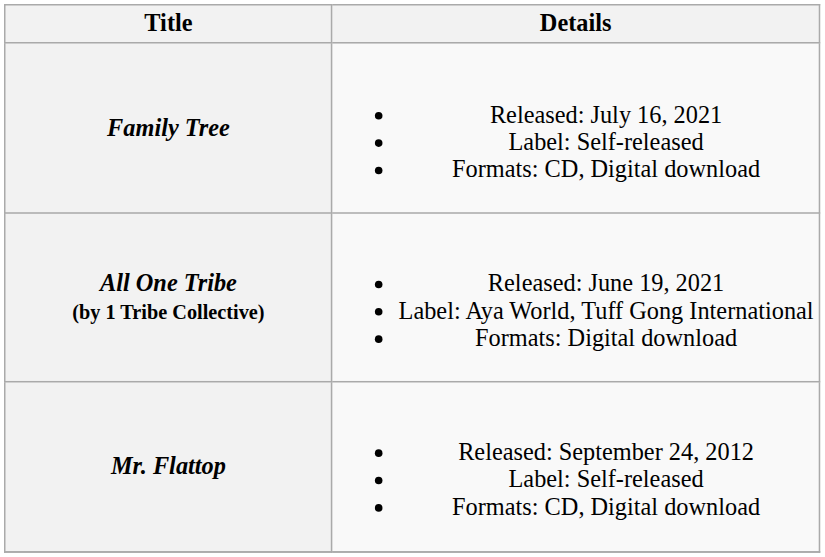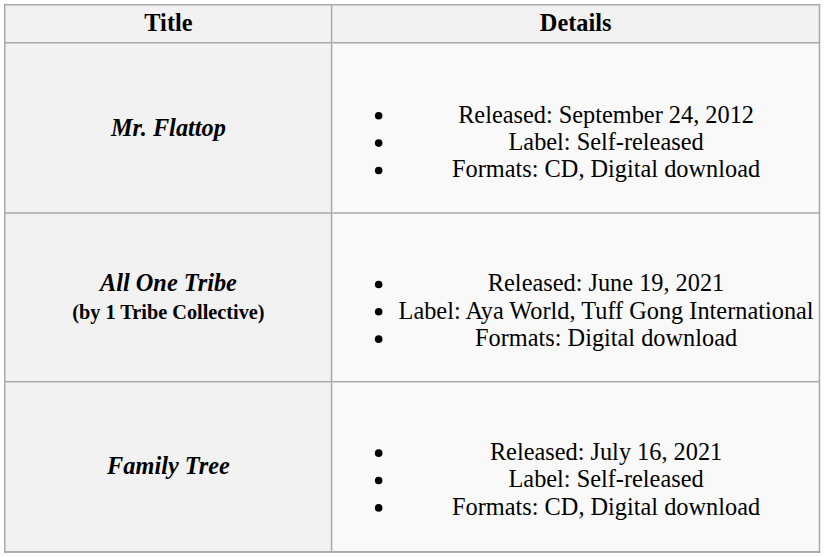rows swapped: Mr. Flattop <-> Family Tree
